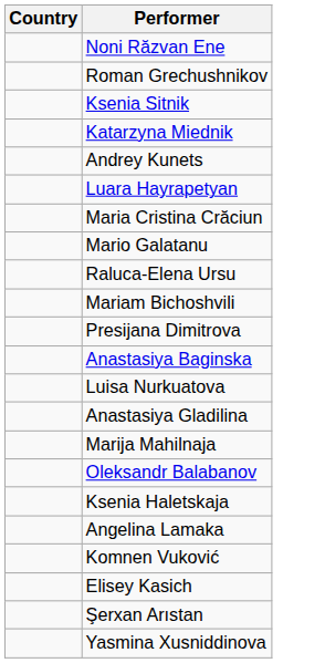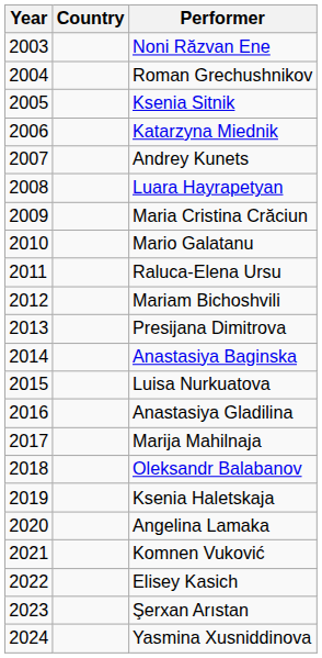+ column: Year | 2003 | 2004 | 2005 | 2006 | 2007 | 2008 | 2009 | 2010 | 2011 | 2012 | 2013 | 2014 | 2015 | 2016 | 2017 | 2018 | 2019 | 2020 | 2021 | 2022 | 2023 | 2024
